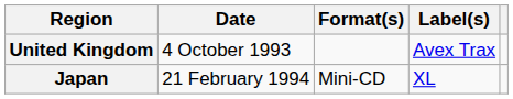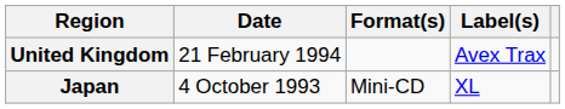United Kingdom | Date: 4 October 1993 -> 21 February 1994
Japan | Date: 21 February 1994 -> 4 October 1993
